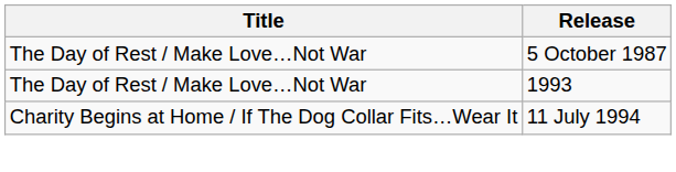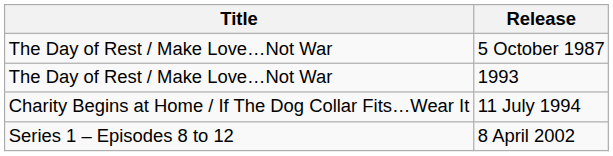+ row: Series 1 – Episodes 8 to 12 | 8 April 2002
